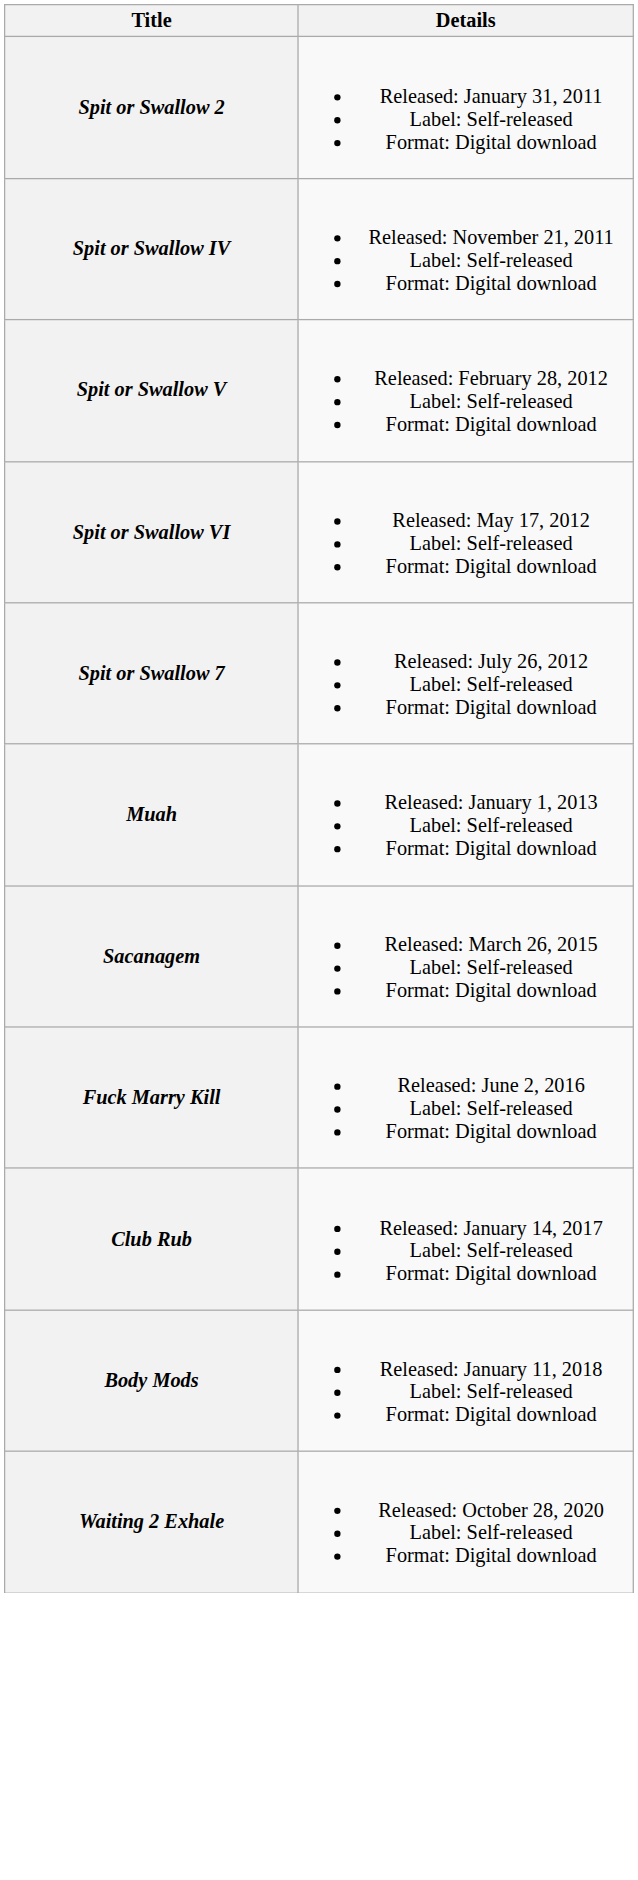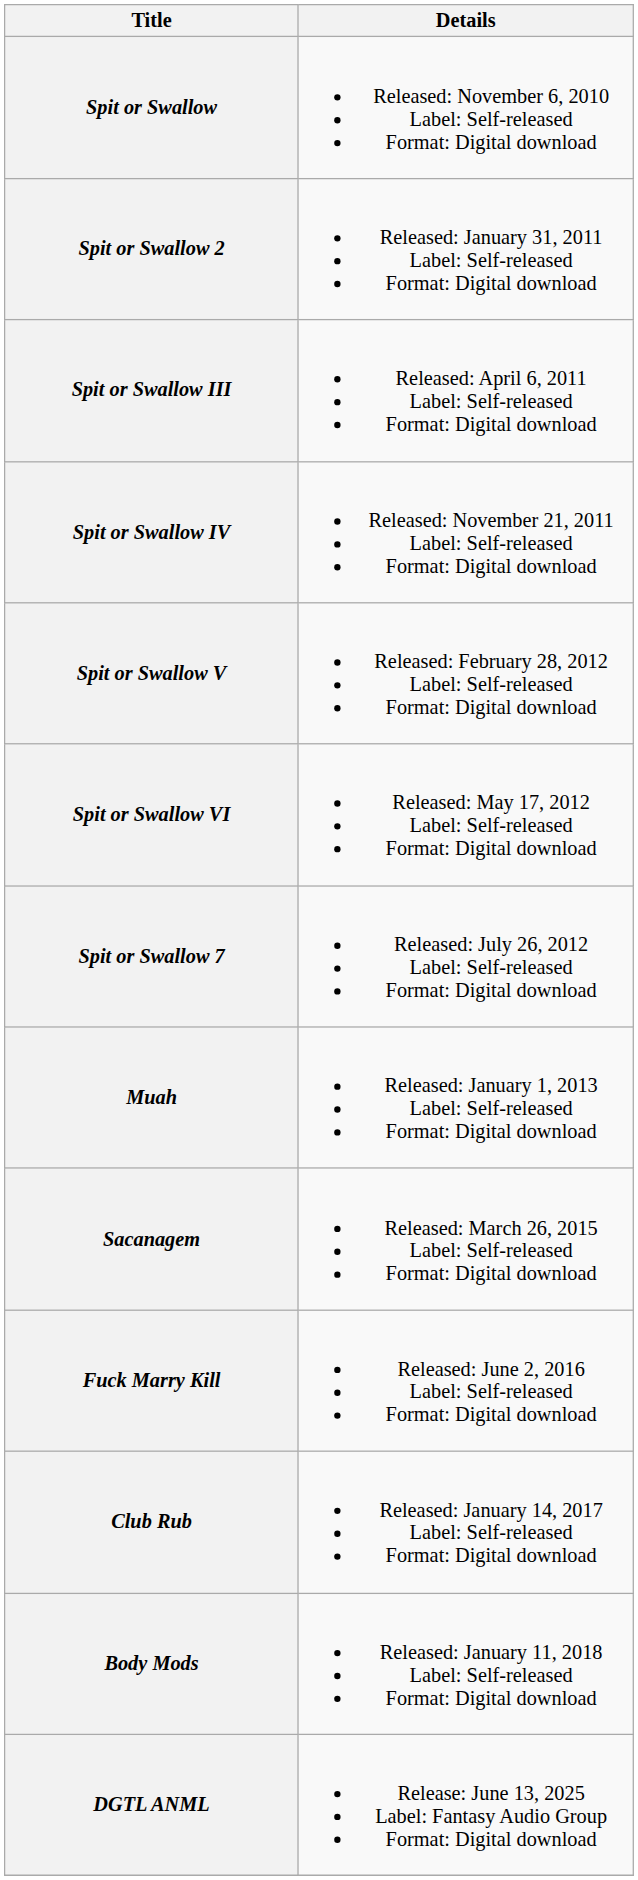+ row: Spit or Swallow | Released: November 6, 2010 Label: Self-released Format: Digital download
+ row: Spit or Swallow III | Released: April 6, 2011 Label: Self-released Format: Digital download
- row: Waiting 2 Exhale | Released: October 28, 2020 Label: Self-released Format: Digital download
+ row: DGTL ANML | Release: June 13, 2025 Label: Fantasy Audio Group Format: Digital download
